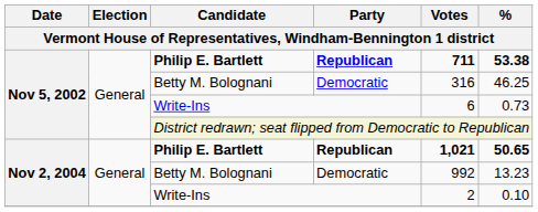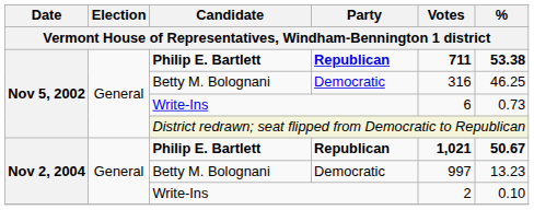Nov 2, 2004 / Philip E. Bartlett | %: 50.65 -> 50.67
Nov 2, 2004 / Betty M. Bolognani | Votes: 992 -> 997
